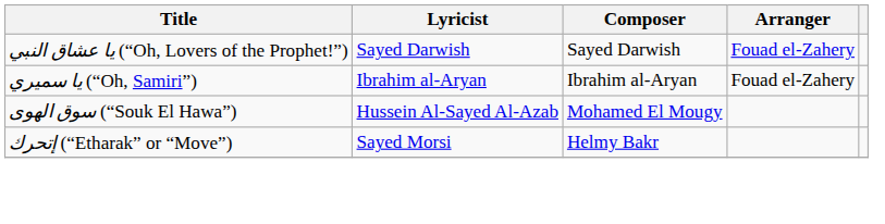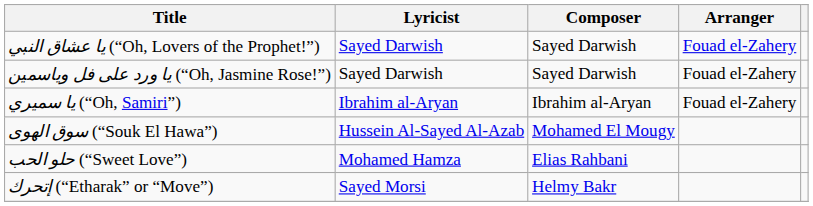+ row: يا ورد على فل وياسمين (“Oh, Jasmine Rose!”) | Sayed Darwish | Sayed Darwish | Fouad el-Zahery
+ row: حلو الحب (“Sweet Love”) | Mohamed Hamza | Elias Rahbani
